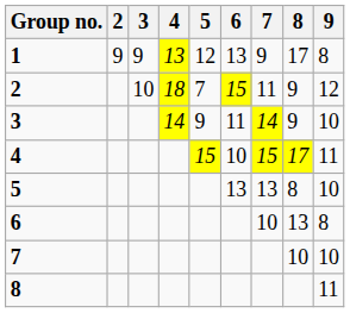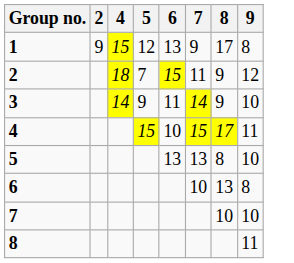- column: 3 | 9 | 10
1 | 4: 13 -> 15
